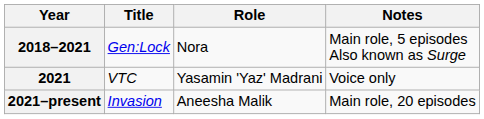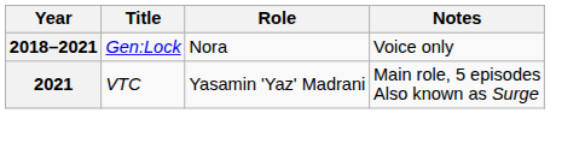2018–2021 | Notes: Main role, 5 episodes Also known as Surge -> Voice only
2021 | Notes: Voice only -> Main role, 5 episodes Also known as Surge
- row: 2021–present | Invasion | Aneesha Malik | Main role, 20 episodes
